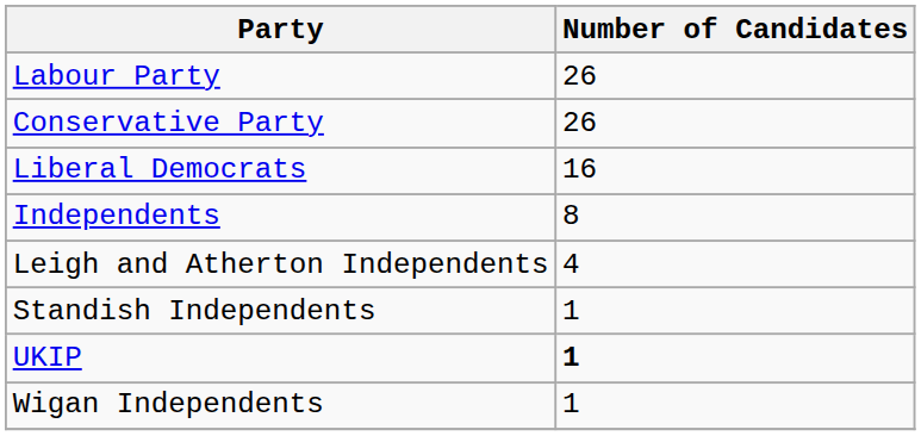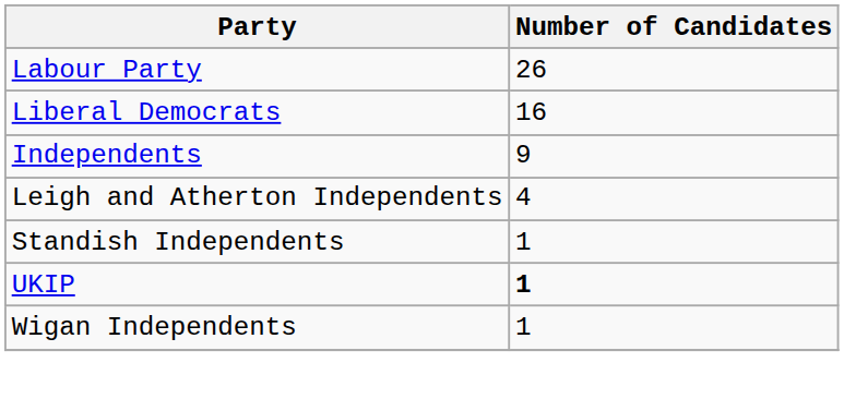- row: Conservative Party | 26
Independents | Number of Candidates: 8 -> 9
